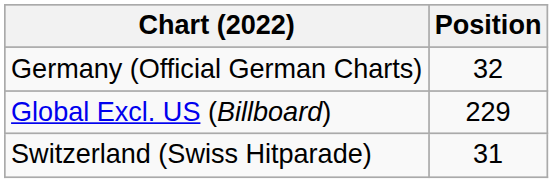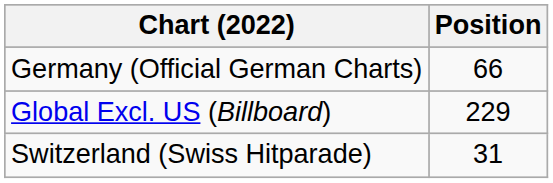Germany (Official German Charts) | Position: 32 -> 66
